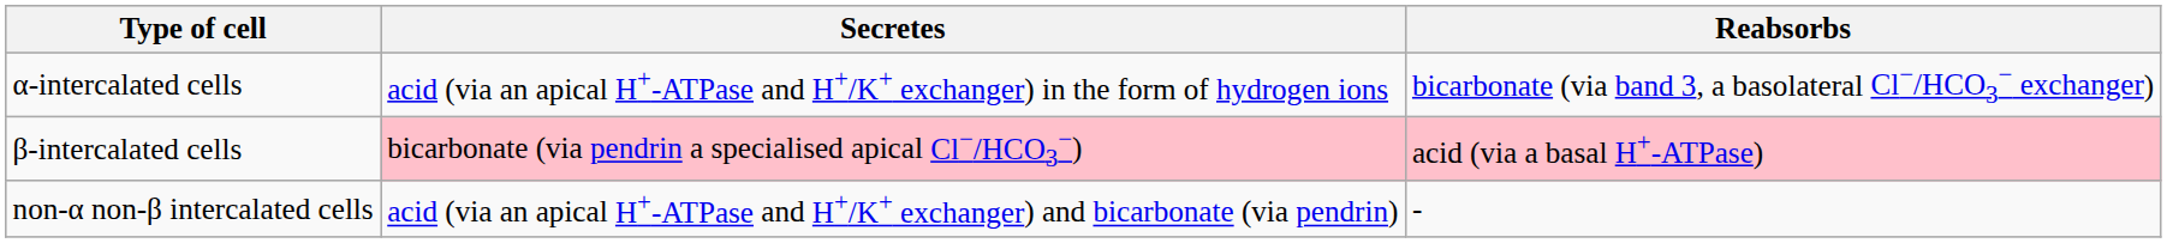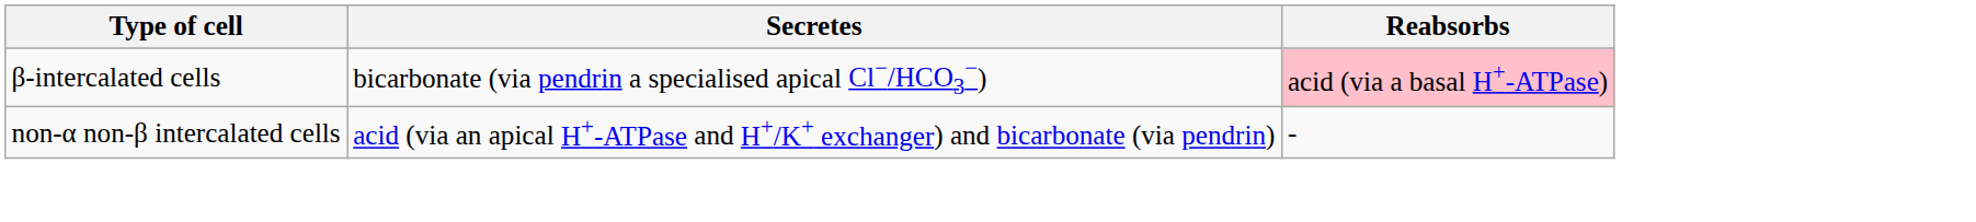- row: α-intercalated cells | acid (via an apical H+-ATPase and H+/K+ exchanger) in the form of hydrogen ions | bicarbonate (via band 3, a basolateral Cl−/HCO3− exchanger)
β-intercalated cells | Secretes: pink background -> no background
